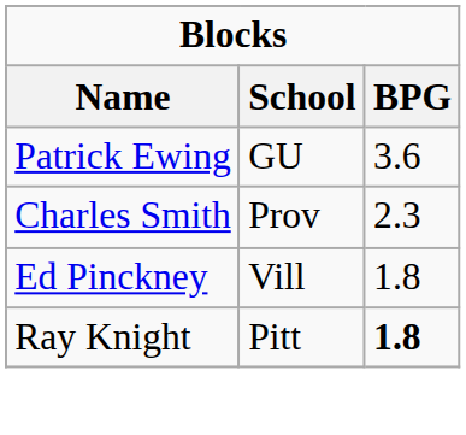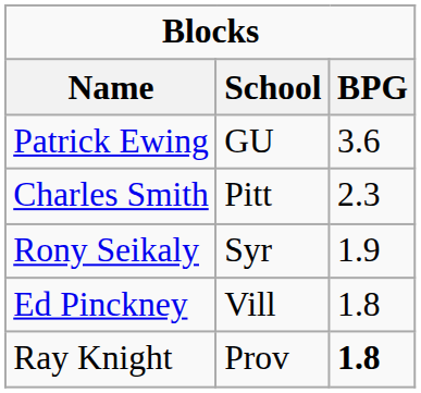Charles Smith | School: Prov -> Pitt
+ row: Rony Seikaly | Syr | 1.9
Ray Knight | School: Pitt -> Prov
